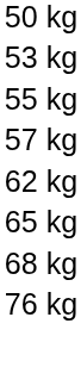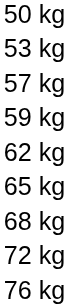- row: 55 kg
+ row: 59 kg
+ row: 72 kg
